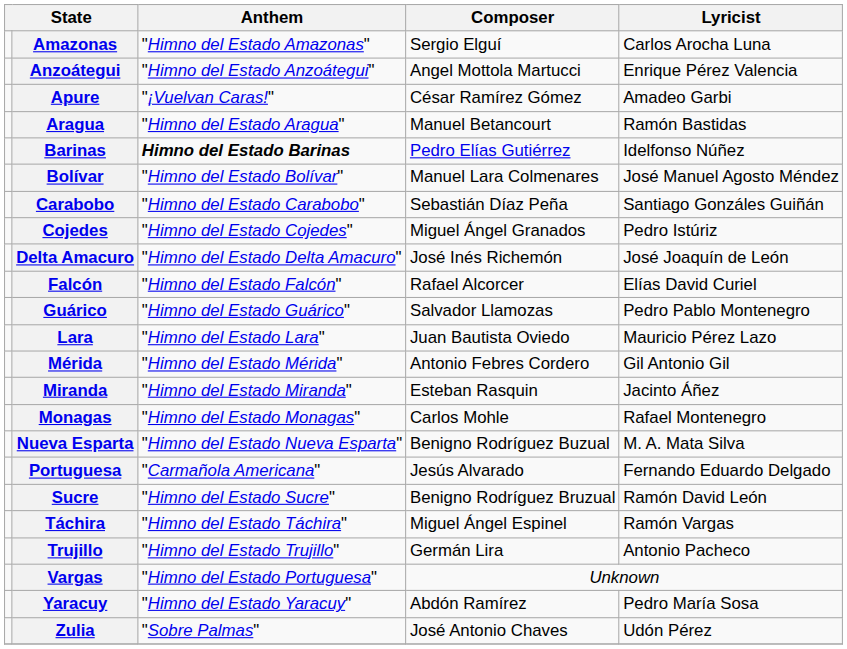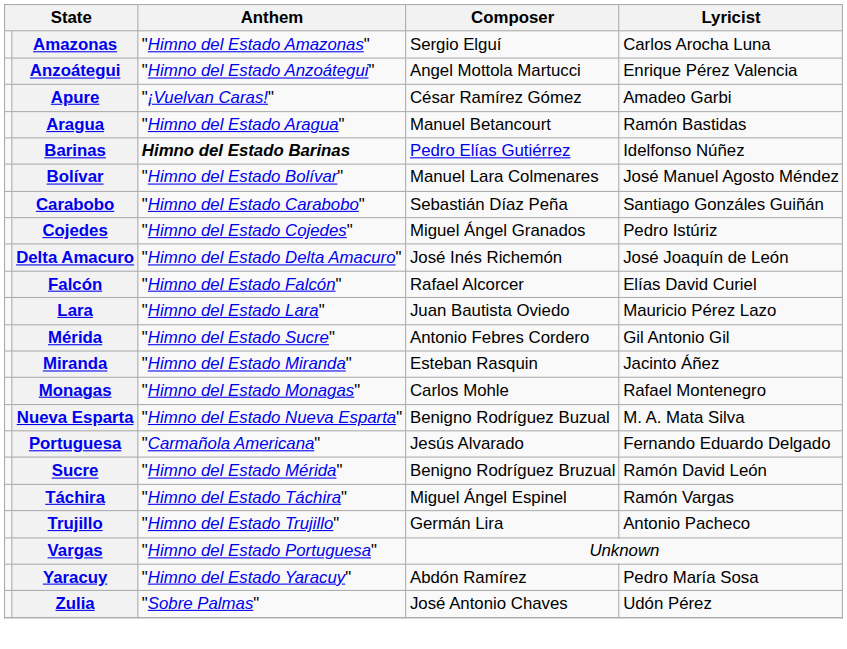- row: Guárico | "Himno del Estado Guárico" | Salvador Llamozas | Pedro Pablo Montenegro
Mérida | Anthem: "Himno del Estado Mérida" -> "Himno del Estado Sucre"
Sucre | Anthem: "Himno del Estado Sucre" -> "Himno del Estado Mérida"
